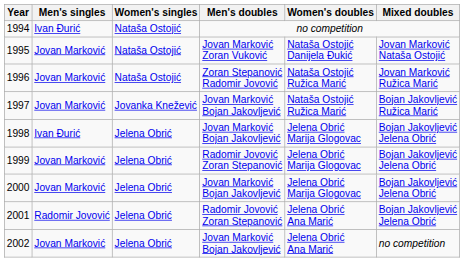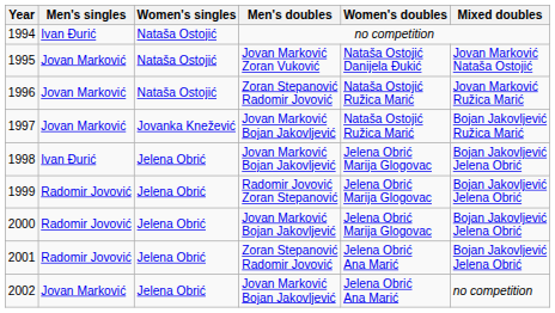1999 | Men's singles: Jovan Marković -> Radomir Jovović
2000 | Men's singles: Jovan Marković -> Radomir Jovović
2001 | Men's doubles: Radomir Jovović Zoran Stepanović -> Zoran Stepanović Radomir Jovović
